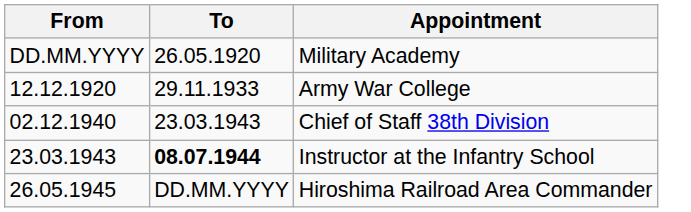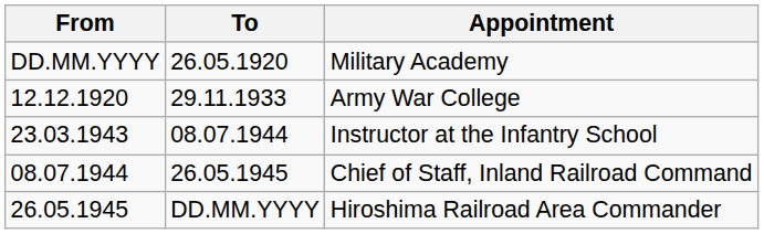- row: 02.12.1940 | 23.03.1943 | Chief of Staff 38th Division
Instructor at the Infantry School | To: bold -> normal
+ row: 08.07.1944 | 26.05.1945 | Chief of Staff, Inland Railroad Command
